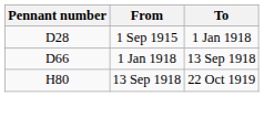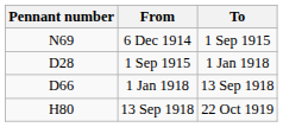+ row: N69 | 6 Dec 1914 | 1 Sep 1915
